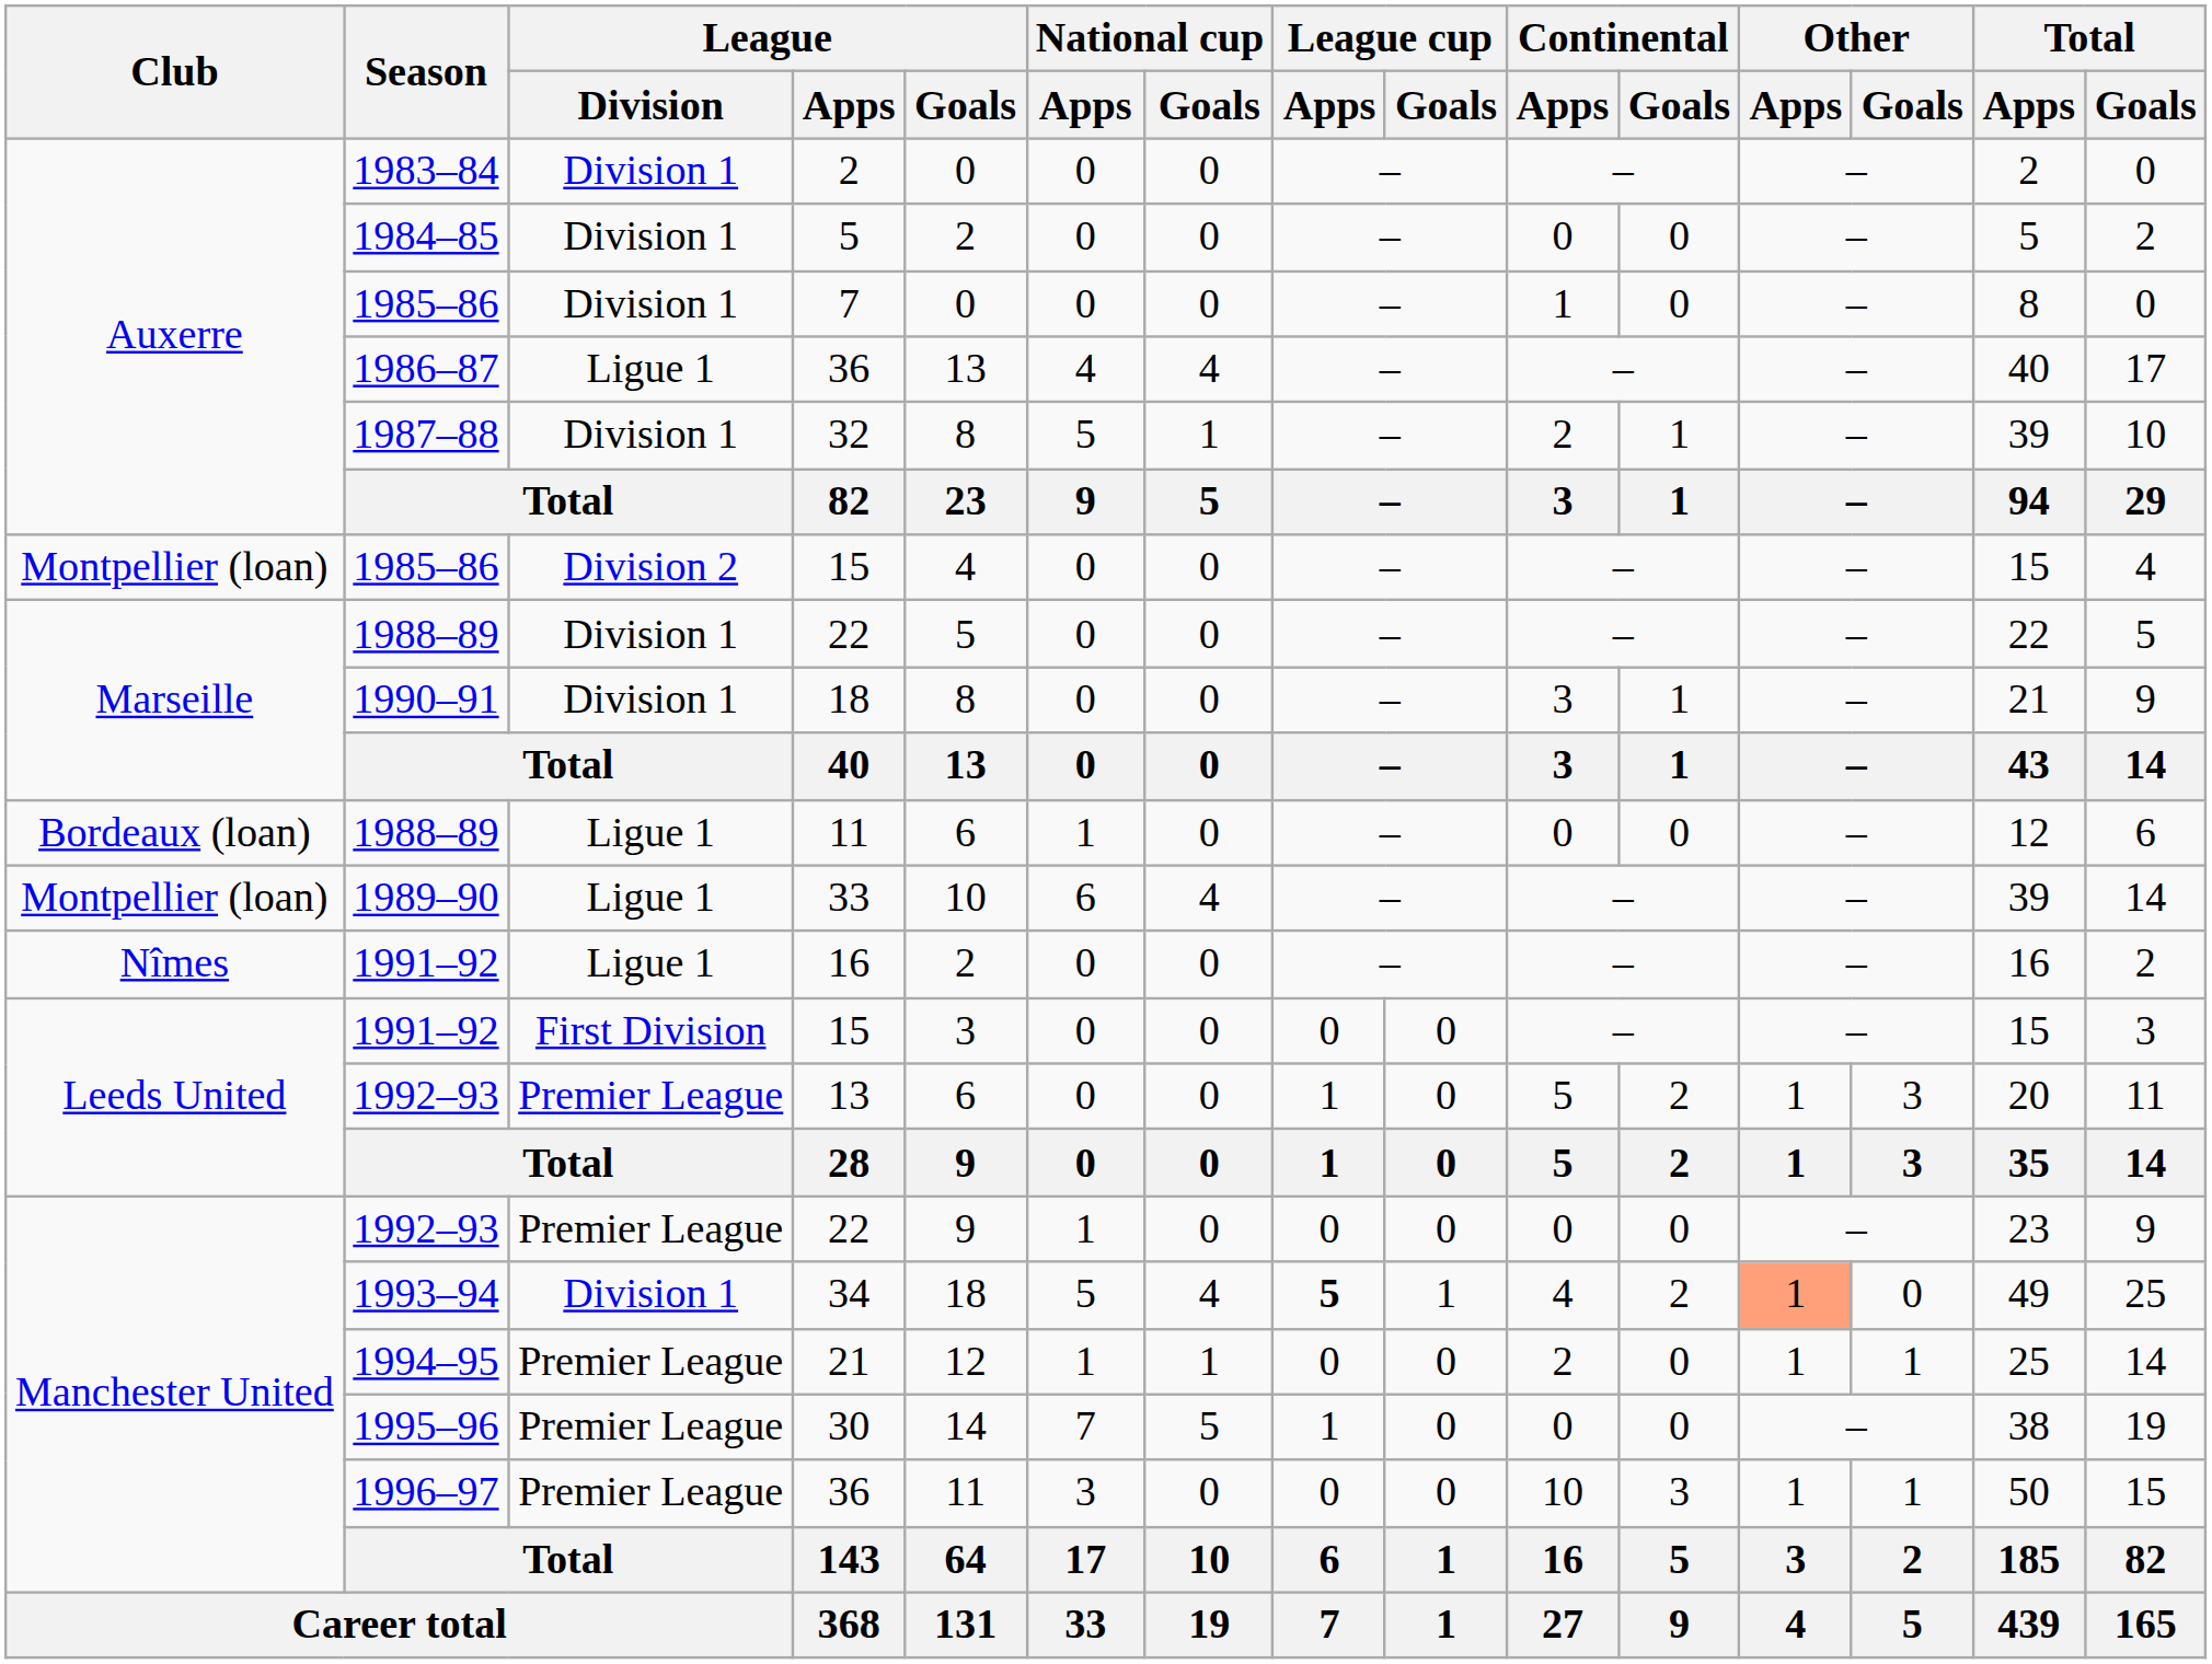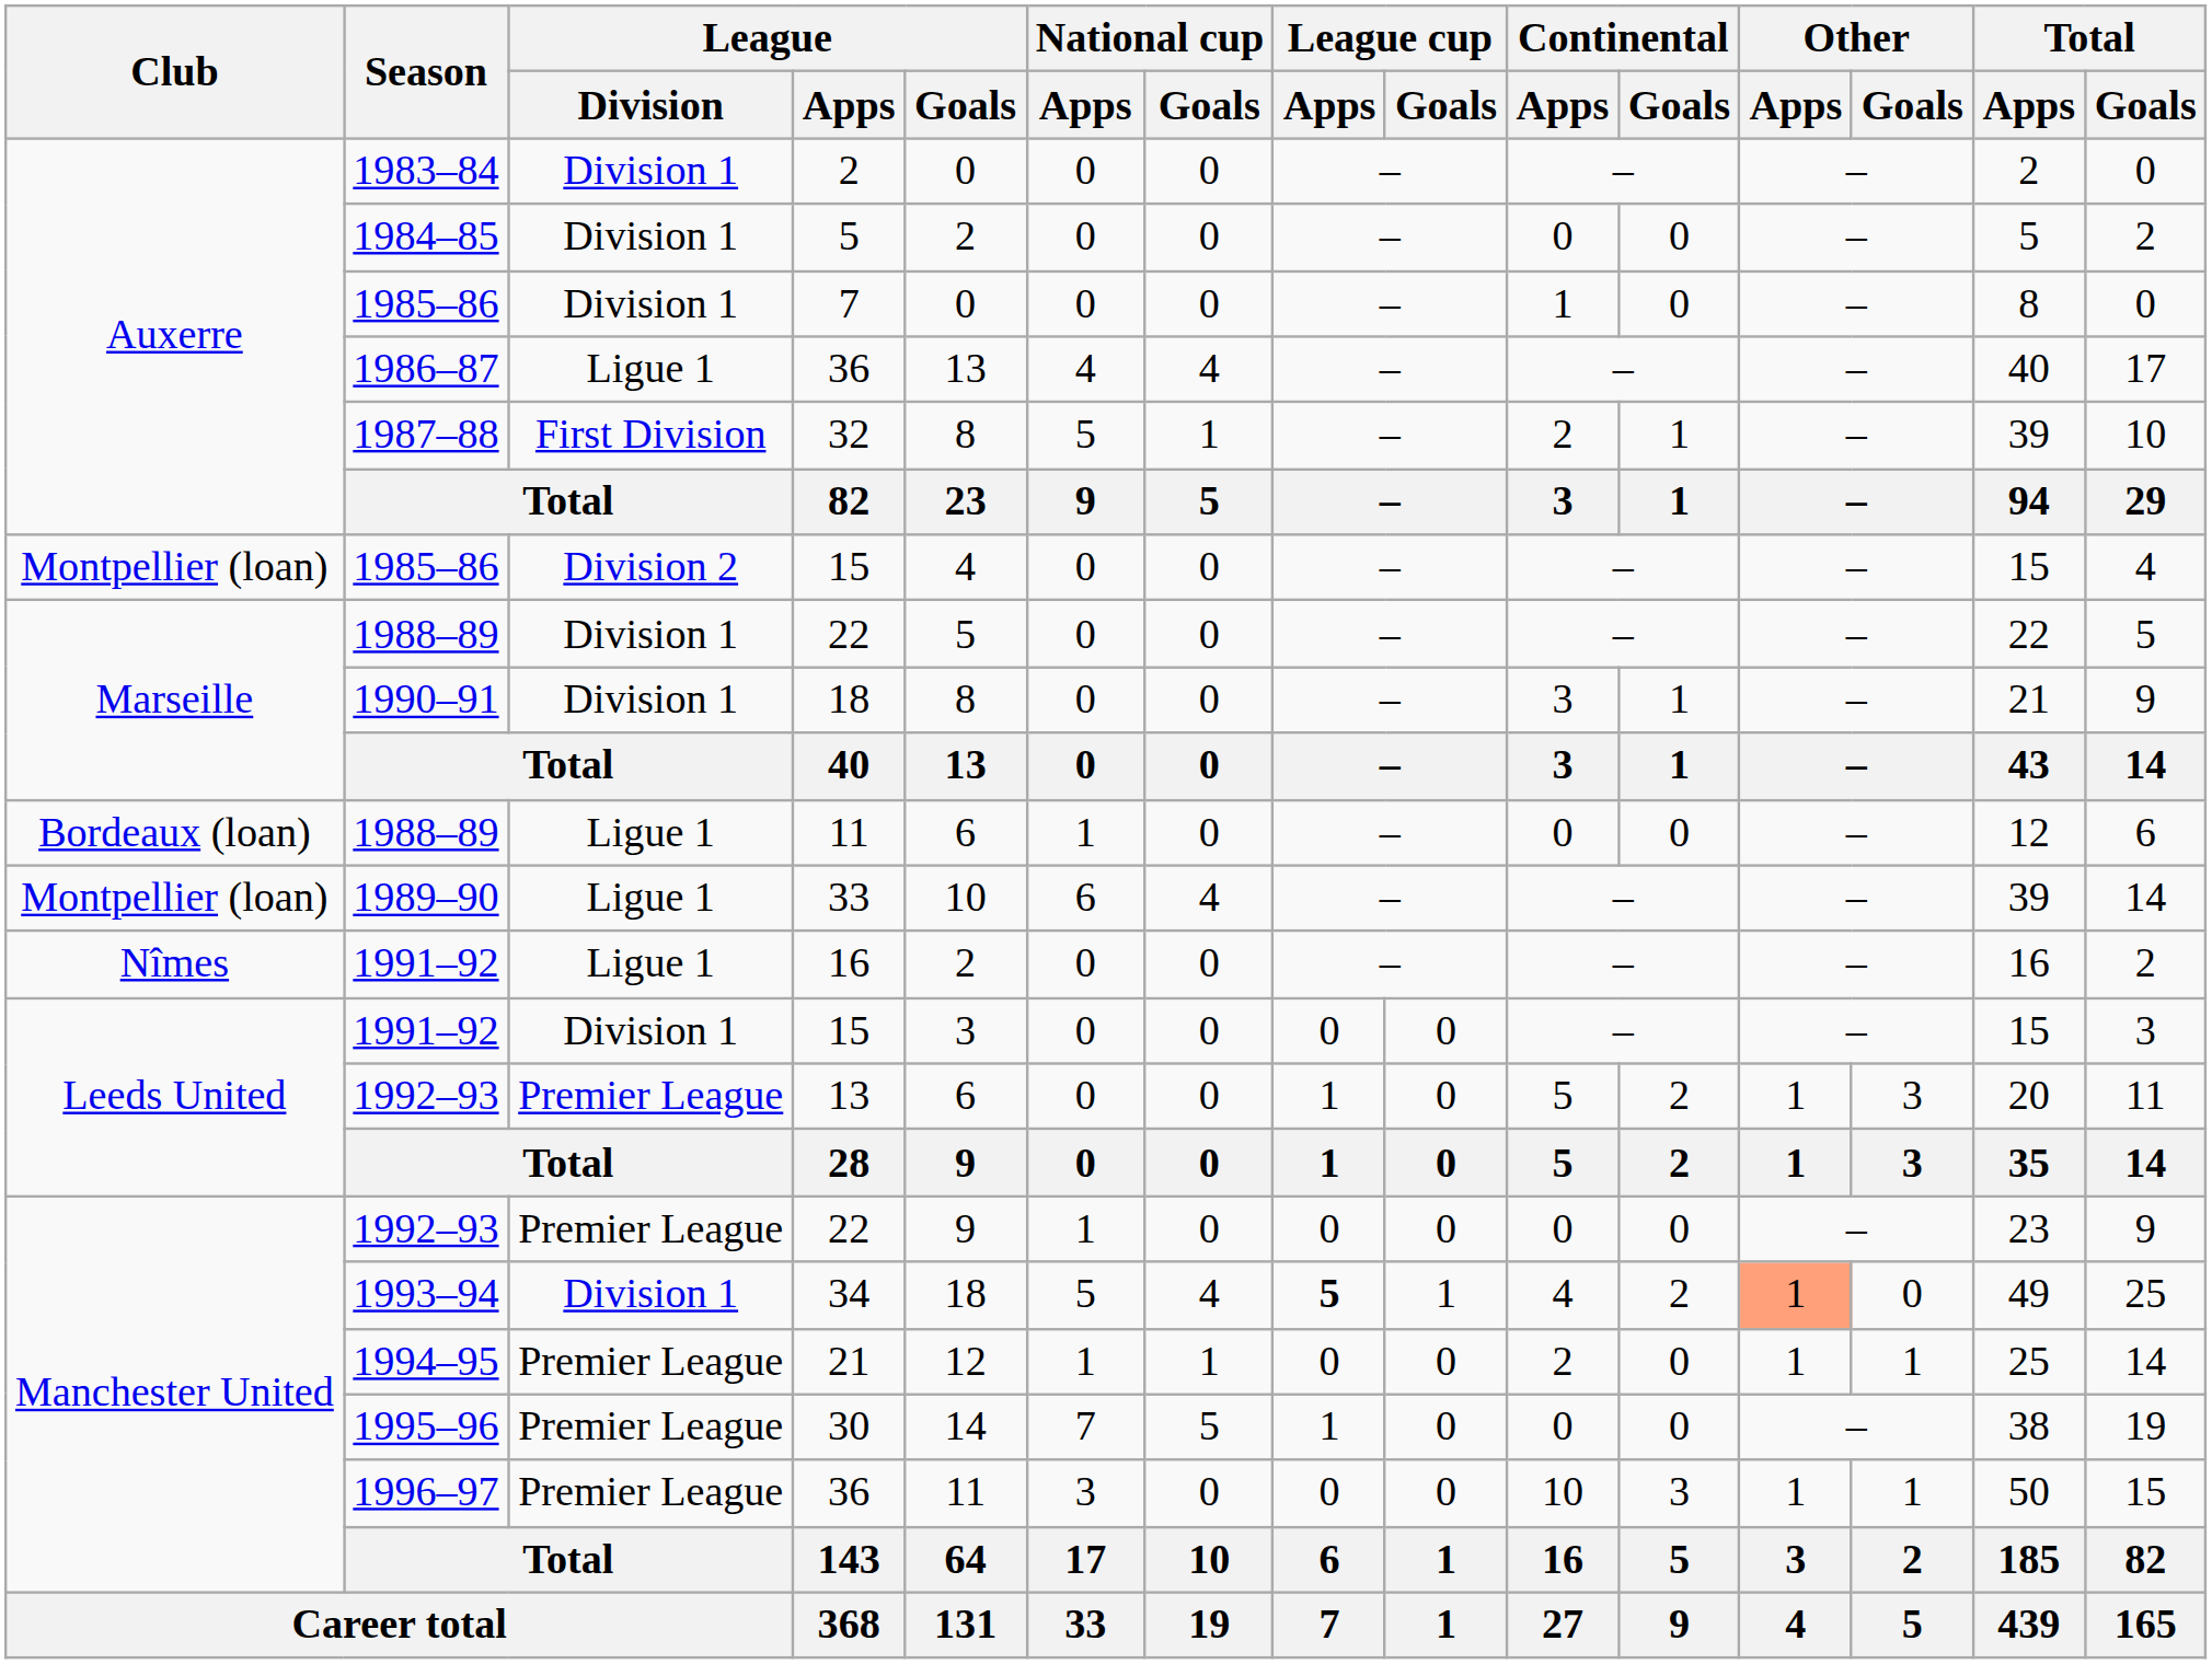32 | League / Division: Division 1 -> First Division
1991–92 / 15 | League / Division: First Division -> Division 1
